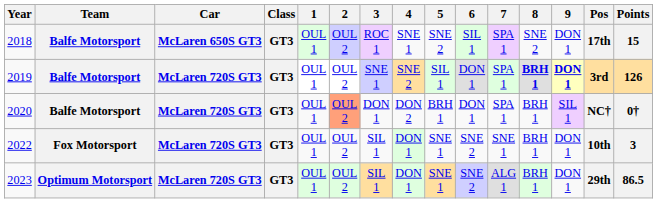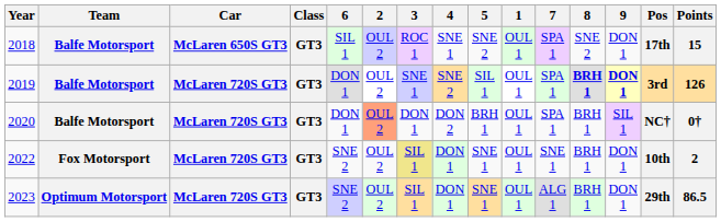columns swapped: 1 <-> 6
2022 | 3: no background -> khaki background
2022 | Points: 3 -> 2
